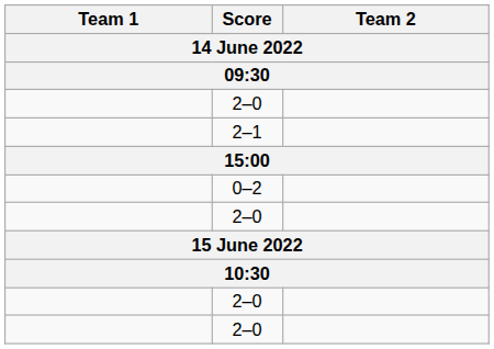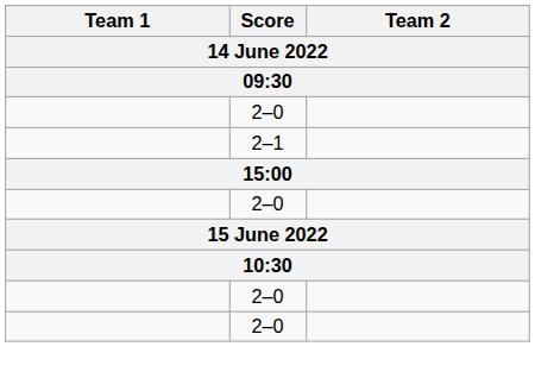- row: 0–2
